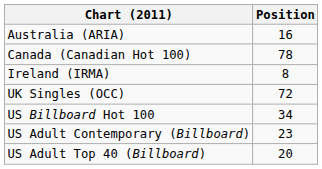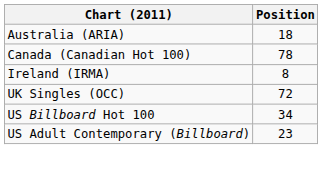Australia (ARIA) | Position: 16 -> 18
- row: US Adult Top 40 (Billboard) | 20
